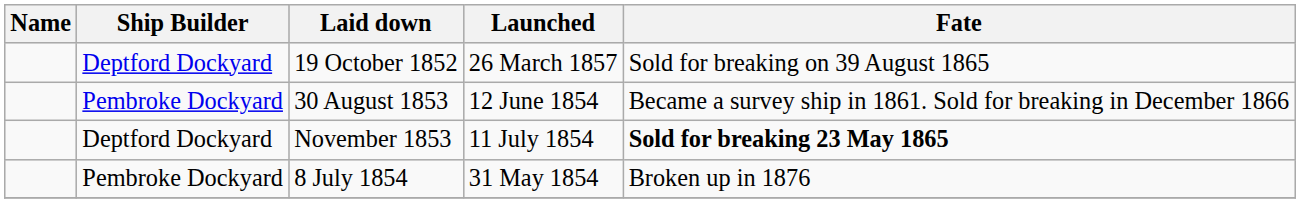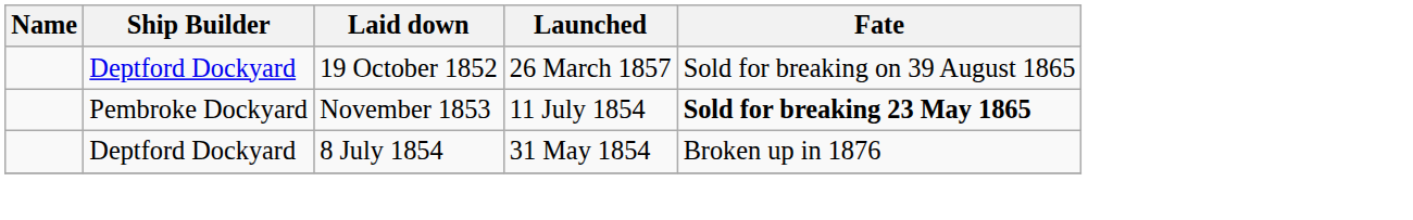- row: Pembroke Dockyard | 30 August 1853 | 12 June 1854 | Became a survey ship in 1861. Sold for breaking in December 1866
November 1853 | Ship Builder: Deptford Dockyard -> Pembroke Dockyard
8 July 1854 | Ship Builder: Pembroke Dockyard -> Deptford Dockyard
